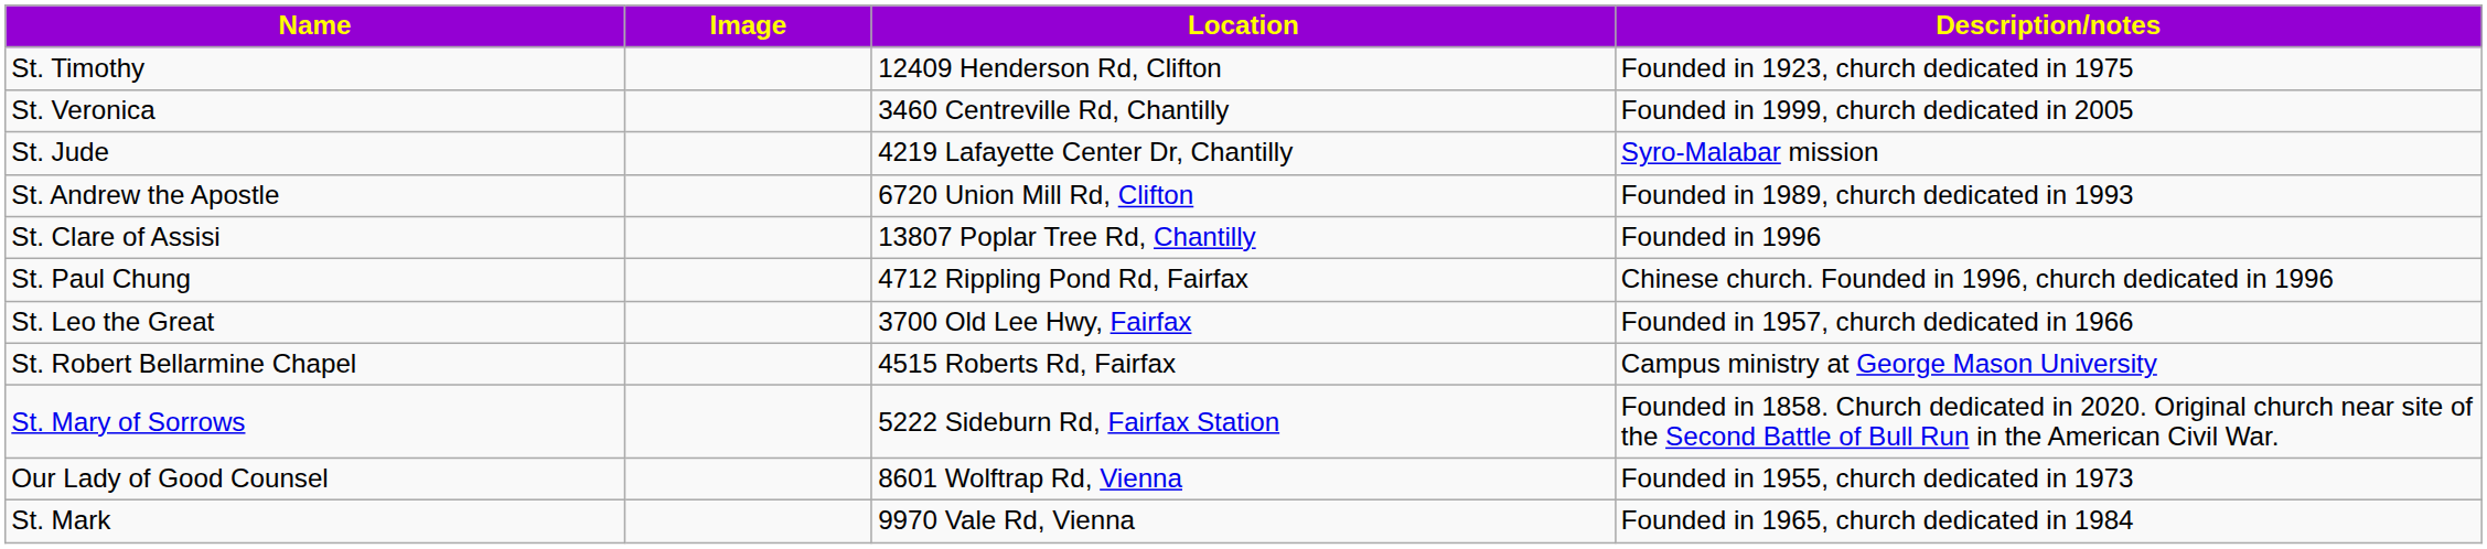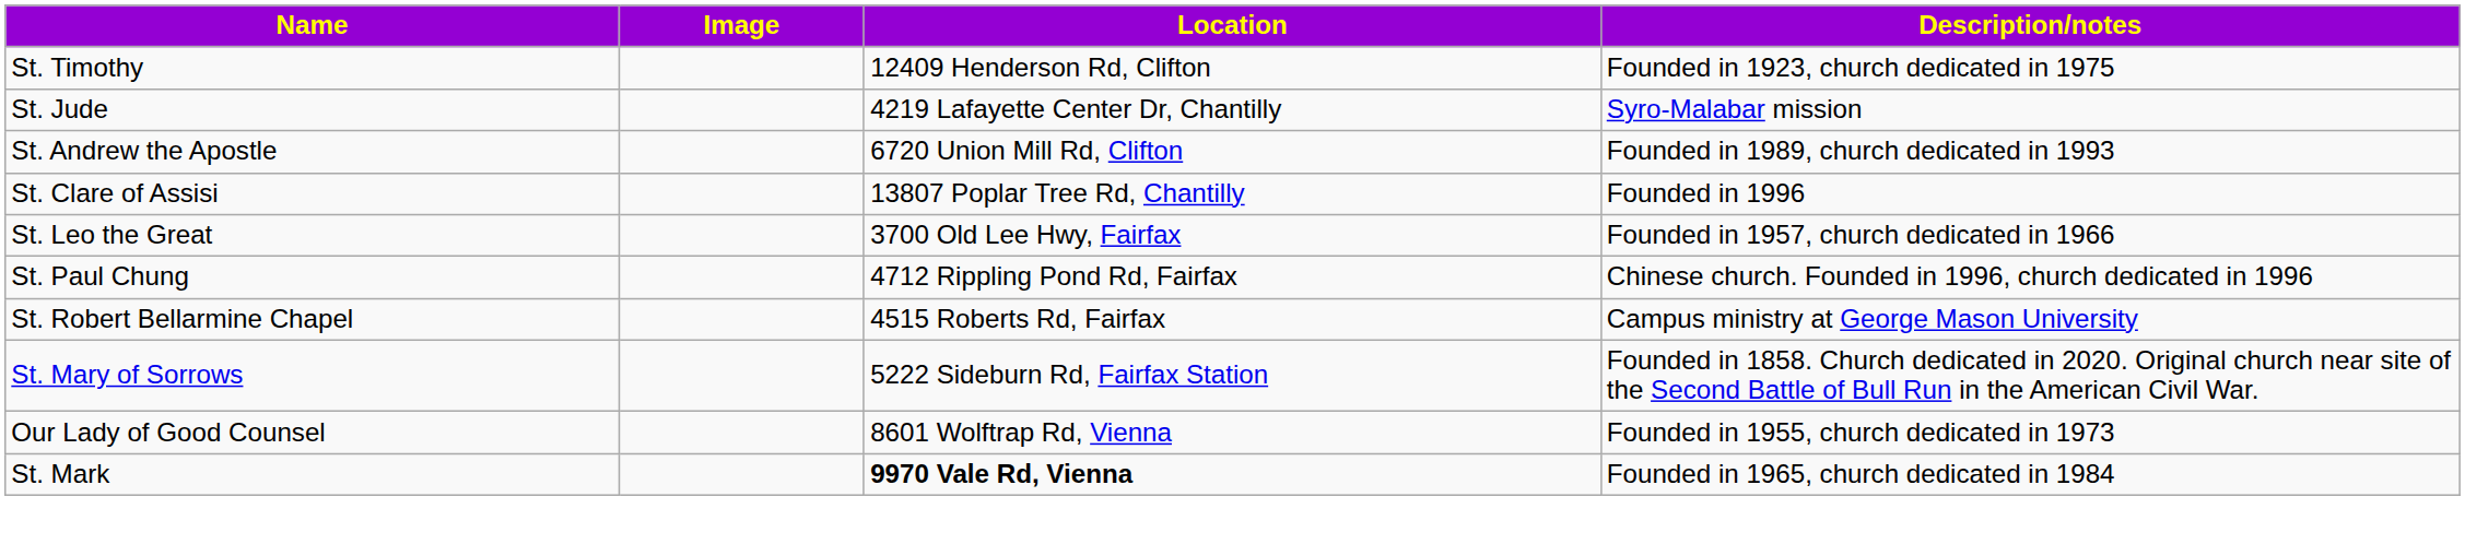- row: St. Veronica | 3460 Centreville Rd, Chantilly | Founded in 1999, church dedicated in 2005
rows swapped: St. Leo the Great <-> St. Paul Chung
St. Mark | Location: normal -> bold
